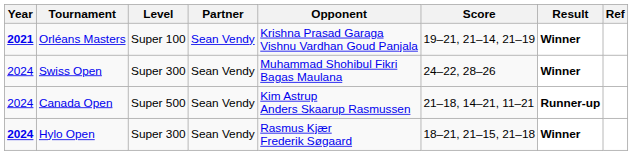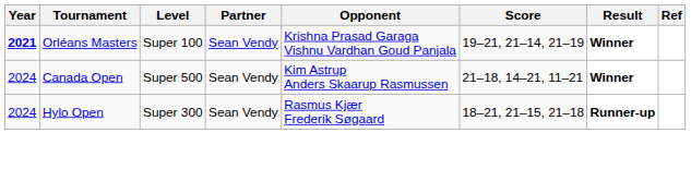- row: 2024 | Swiss Open | Super 300 | Sean Vendy | Muhammad Shohibul Fikri Bagas Maulana | 24–22, 28–26 | Winner
Canada Open | Result: Runner-up -> Winner
Hylo Open | Year: bold -> normal
Hylo Open | Result: Winner -> Runner-up
